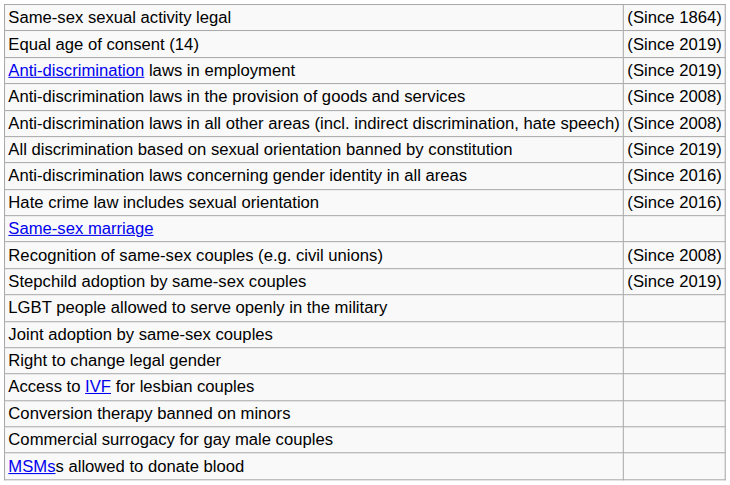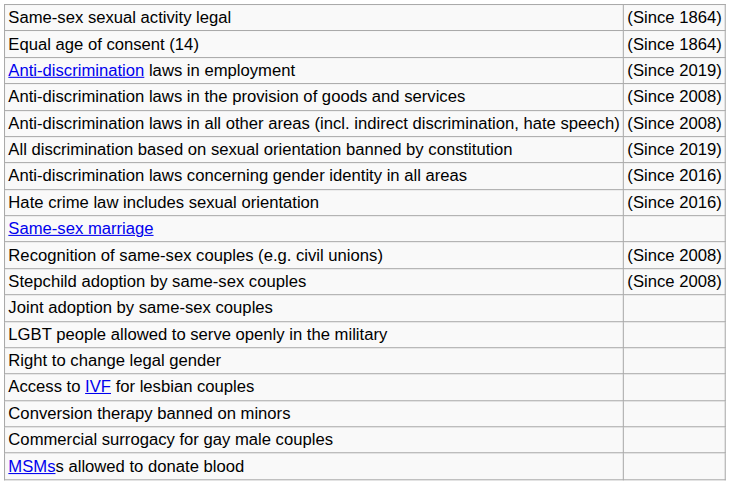Equal age of consent (14) | column 2: (Since 2019) -> (Since 1864)
Stepchild adoption by same-sex couples | column 2: (Since 2019) -> (Since 2008)
rows swapped: Joint adoption by same-sex couples <-> LGBT people allowed to serve openly in the military
